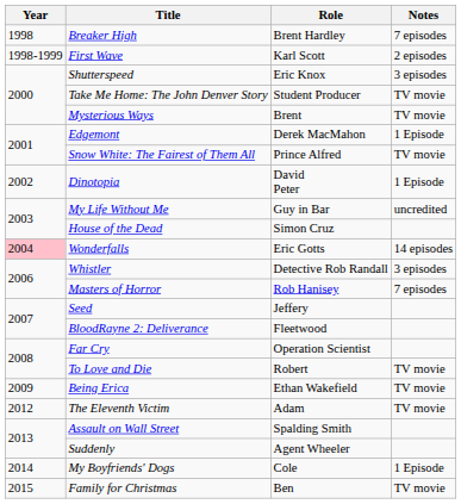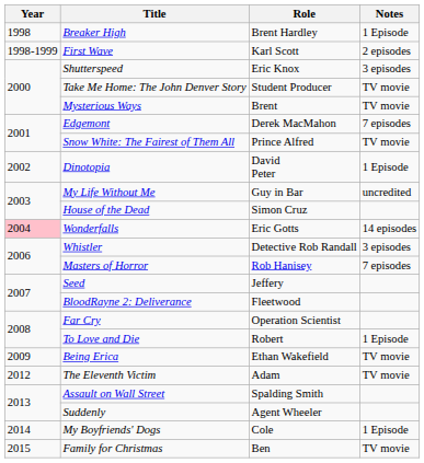Breaker High | Notes: 7 episodes -> 1 Episode
Edgemont | Notes: 1 Episode -> 7 episodes
To Love and Die | Notes: TV movie -> 1 Episode
